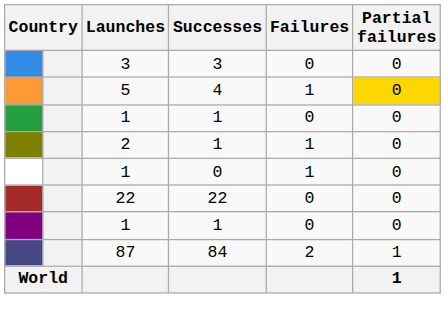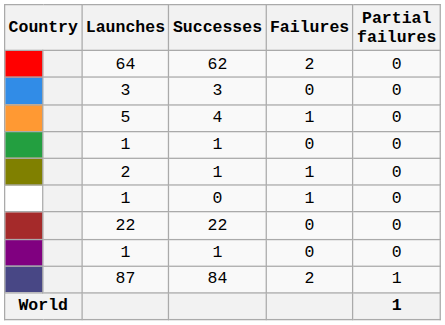+ row: 64 | 62 | 2 | 0
5 | Partial failures: gold background -> no background
